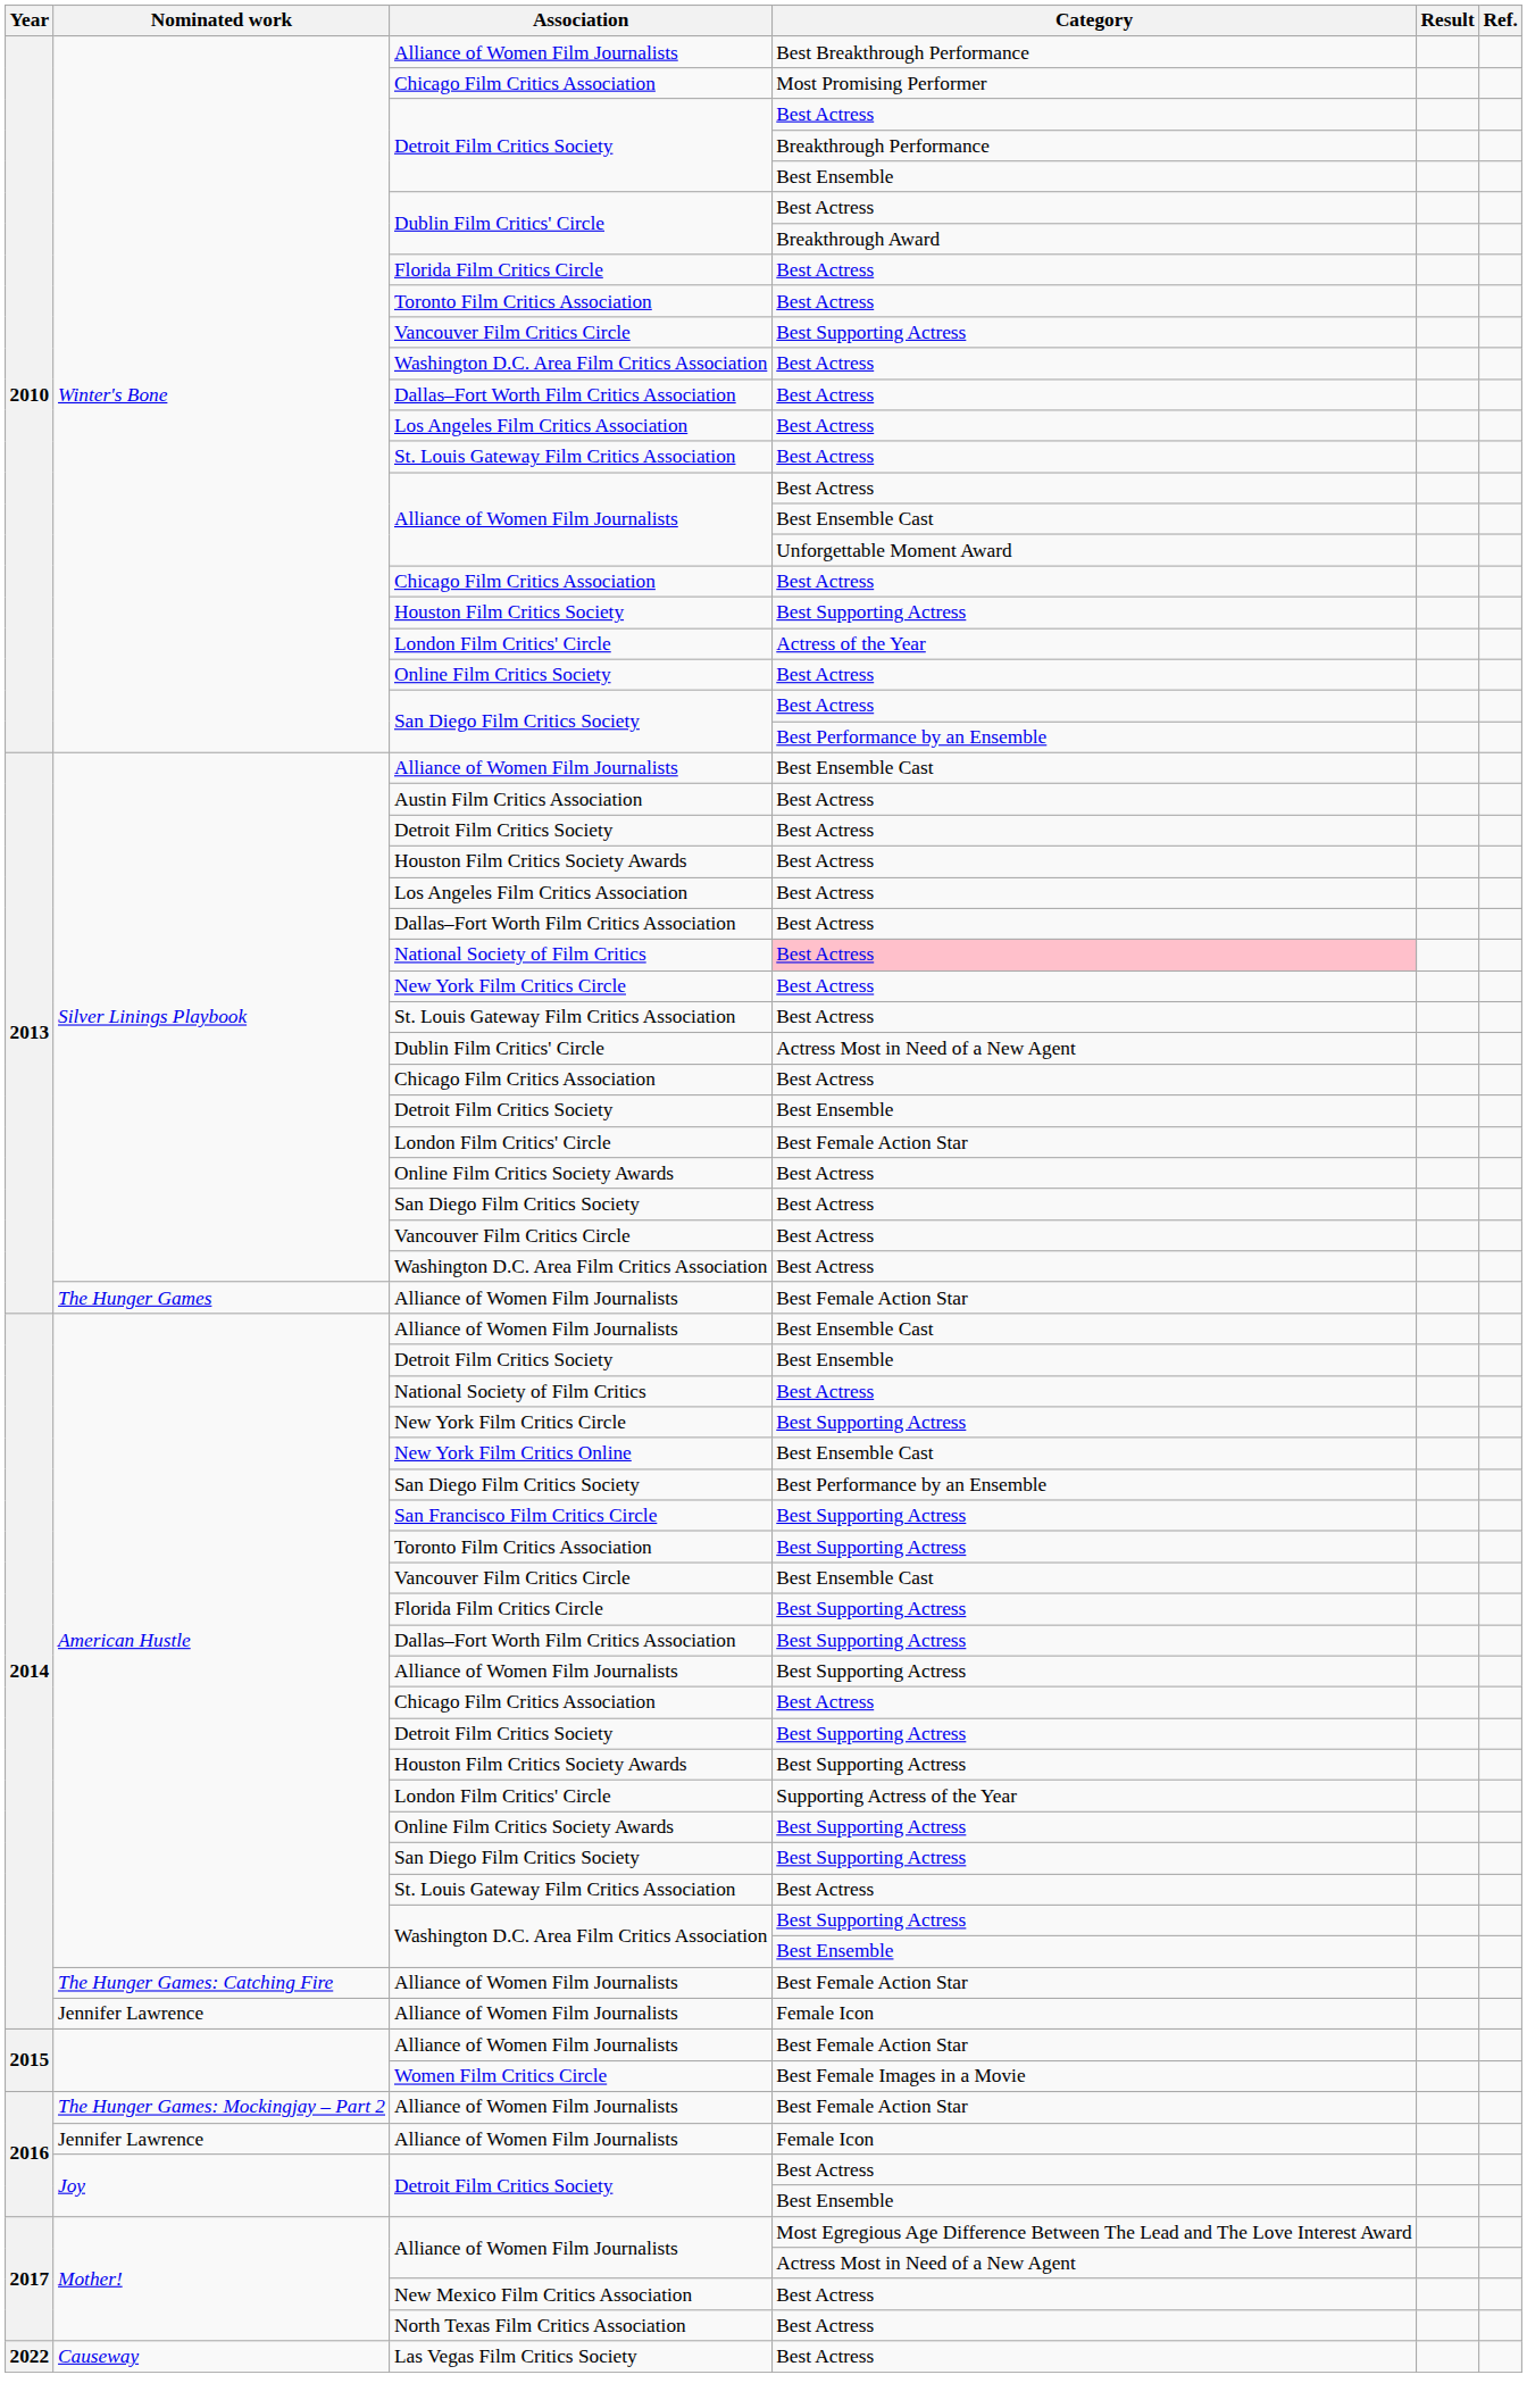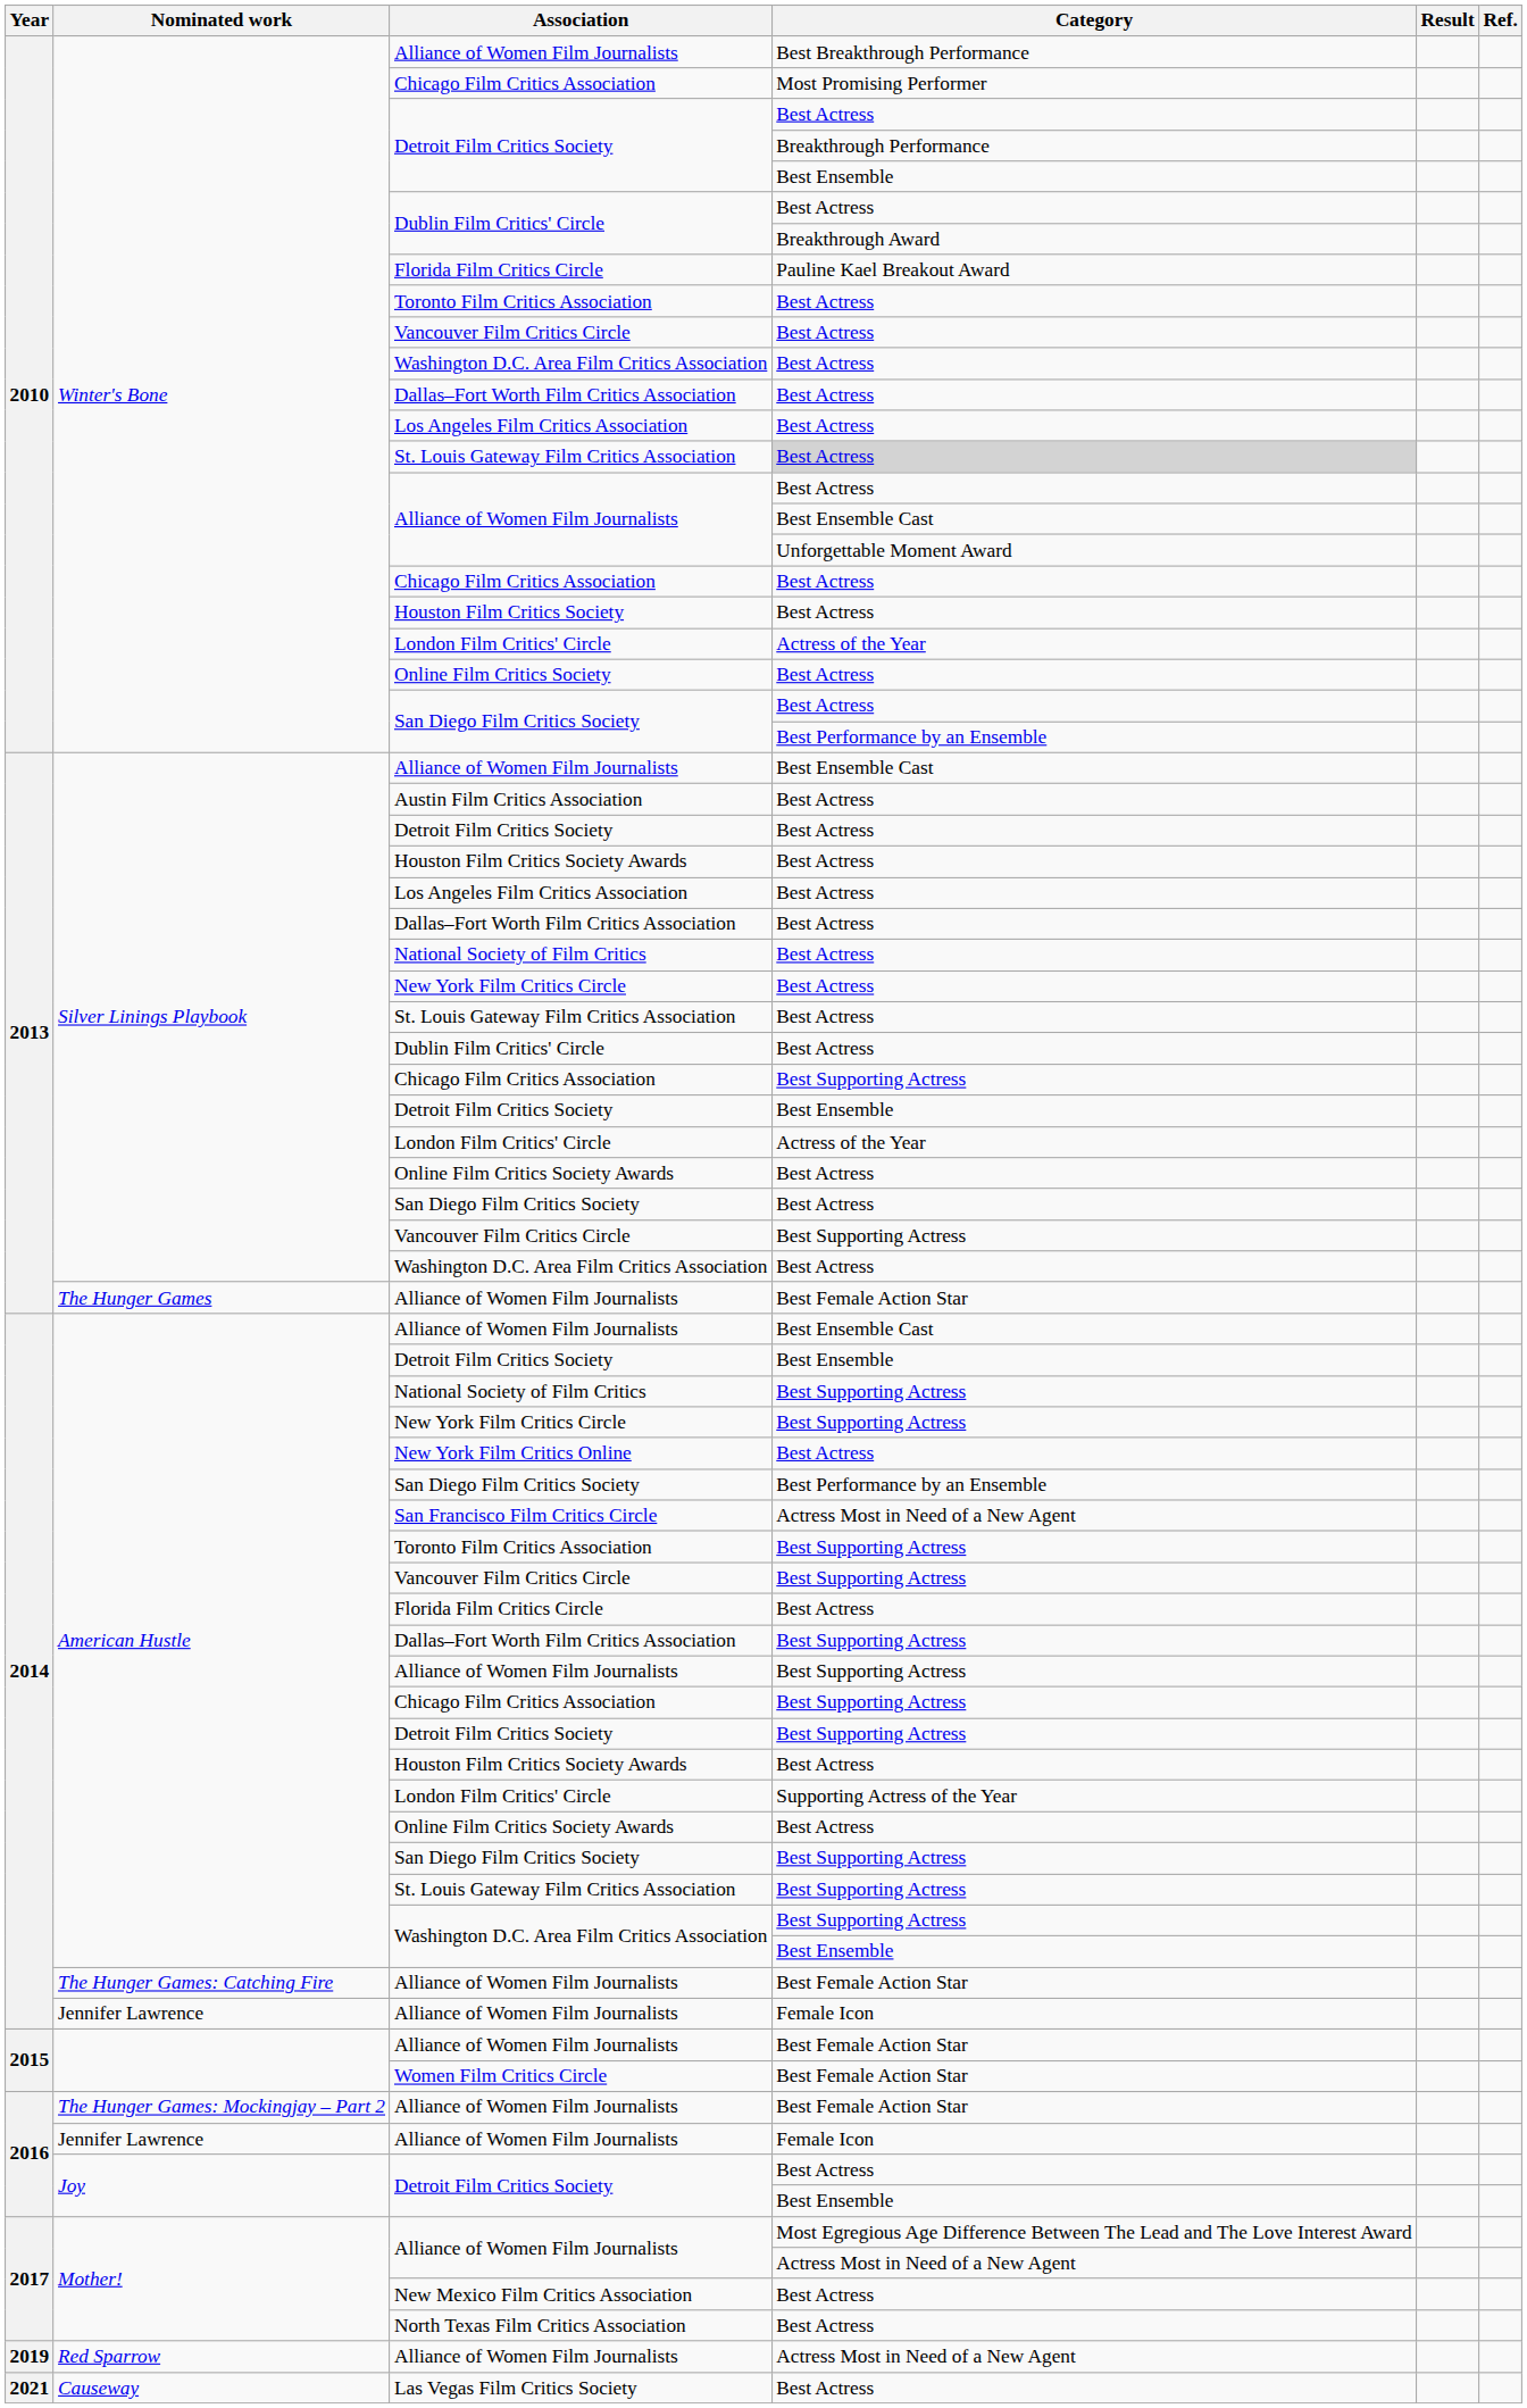Winter's Bone / Florida Film Critics Circle | Category: Best Actress -> Pauline Kael Breakout Award
Winter's Bone / Vancouver Film Critics Circle | Category: Best Supporting Actress -> Best Actress
Winter's Bone / St. Louis Gateway Film Critics Association | Category: no background -> lightgrey background
Houston Film Critics Society | Category: Best Supporting Actress -> Best Actress
Silver Linings Playbook / National Society of Film Critics | Category: pink background -> no background
Silver Linings Playbook / Dublin Film Critics' Circle | Category: Actress Most in Need of a New Agent -> Best Actress
Silver Linings Playbook / Chicago Film Critics Association | Category: Best Actress -> Best Supporting Actress
Silver Linings Playbook / London Film Critics' Circle | Category: Best Female Action Star -> Actress of the Year
Silver Linings Playbook / Vancouver Film Critics Circle | Category: Best Actress -> Best Supporting Actress
American Hustle / National Society of Film Critics | Category: Best Actress -> Best Supporting Actress
New York Film Critics Online | Category: Best Ensemble Cast -> Best Actress
San Francisco Film Critics Circle | Category: Best Supporting Actress -> Actress Most in Need of a New Agent
American Hustle / Vancouver Film Critics Circle | Category: Best Ensemble Cast -> Best Supporting Actress
American Hustle / Florida Film Critics Circle | Category: Best Supporting Actress -> Best Actress
American Hustle / Chicago Film Critics Association | Category: Best Actress -> Best Supporting Actress
American Hustle / Houston Film Critics Society Awards | Category: Best Supporting Actress -> Best Actress
American Hustle / Online Film Critics Society Awards | Category: Best Supporting Actress -> Best Actress
American Hustle / St. Louis Gateway Film Critics Association | Category: Best Actress -> Best Supporting Actress
Women Film Critics Circle | Category: Best Female Images in a Movie -> Best Female Action Star
+ row: 2019 | Red Sparrow | Alliance of Women Film Journalists | Actress Most in Need of a New Agent
Las Vegas Film Critics Society | Year: 2022 -> 2021
